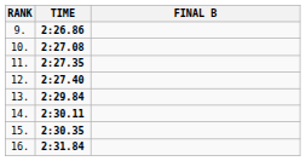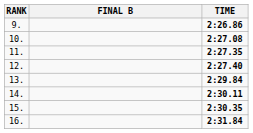columns swapped: FINAL B <-> TIME
